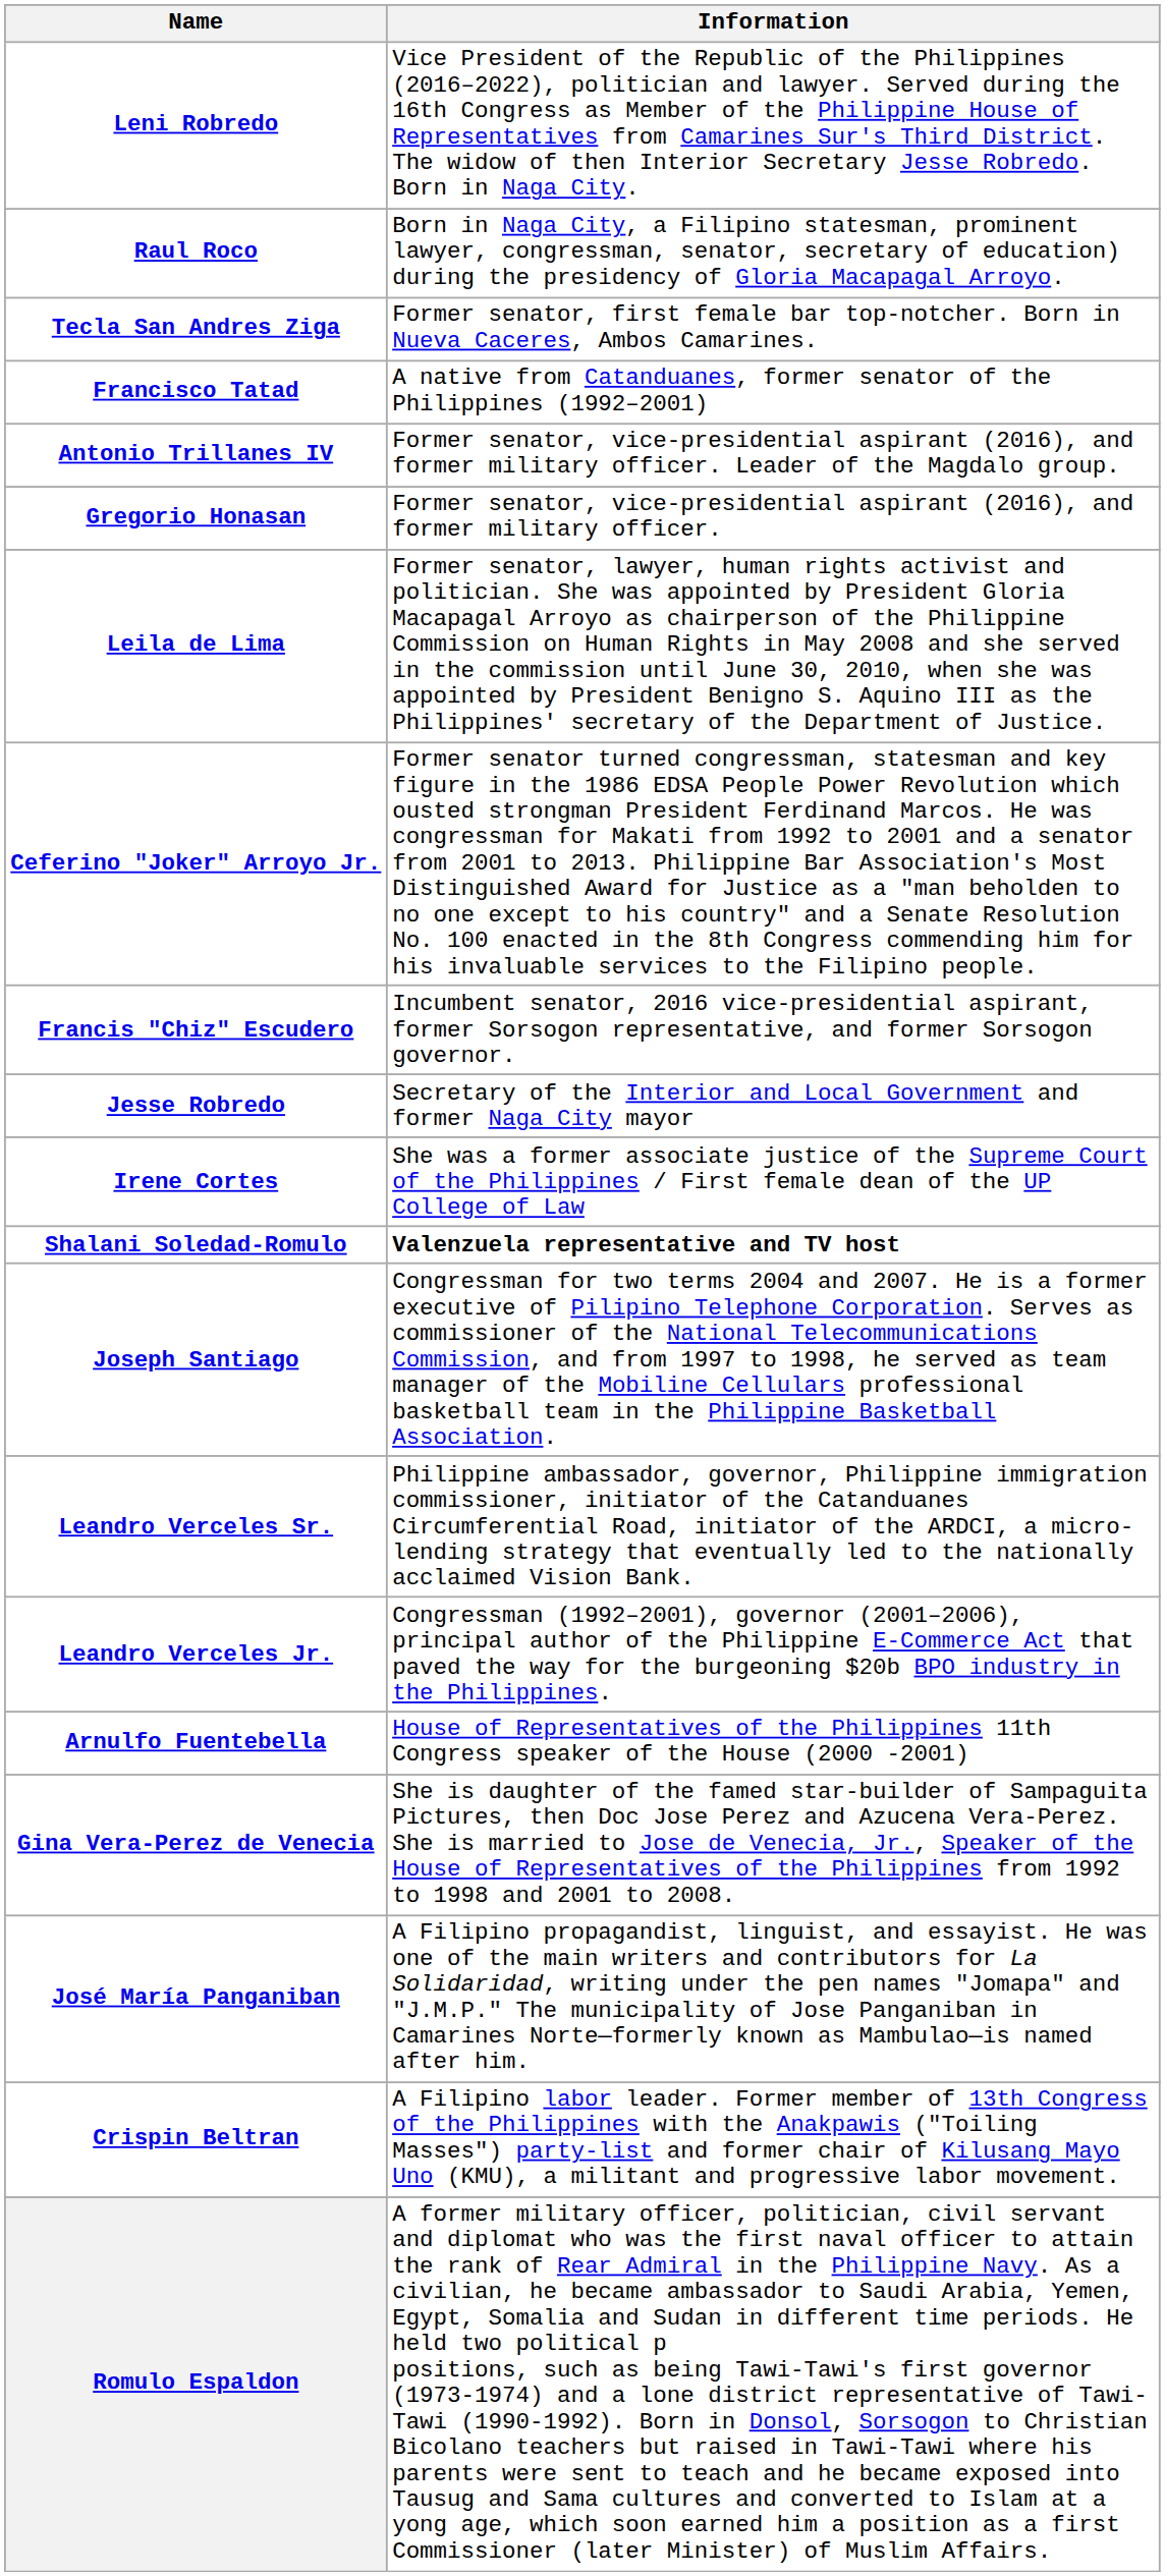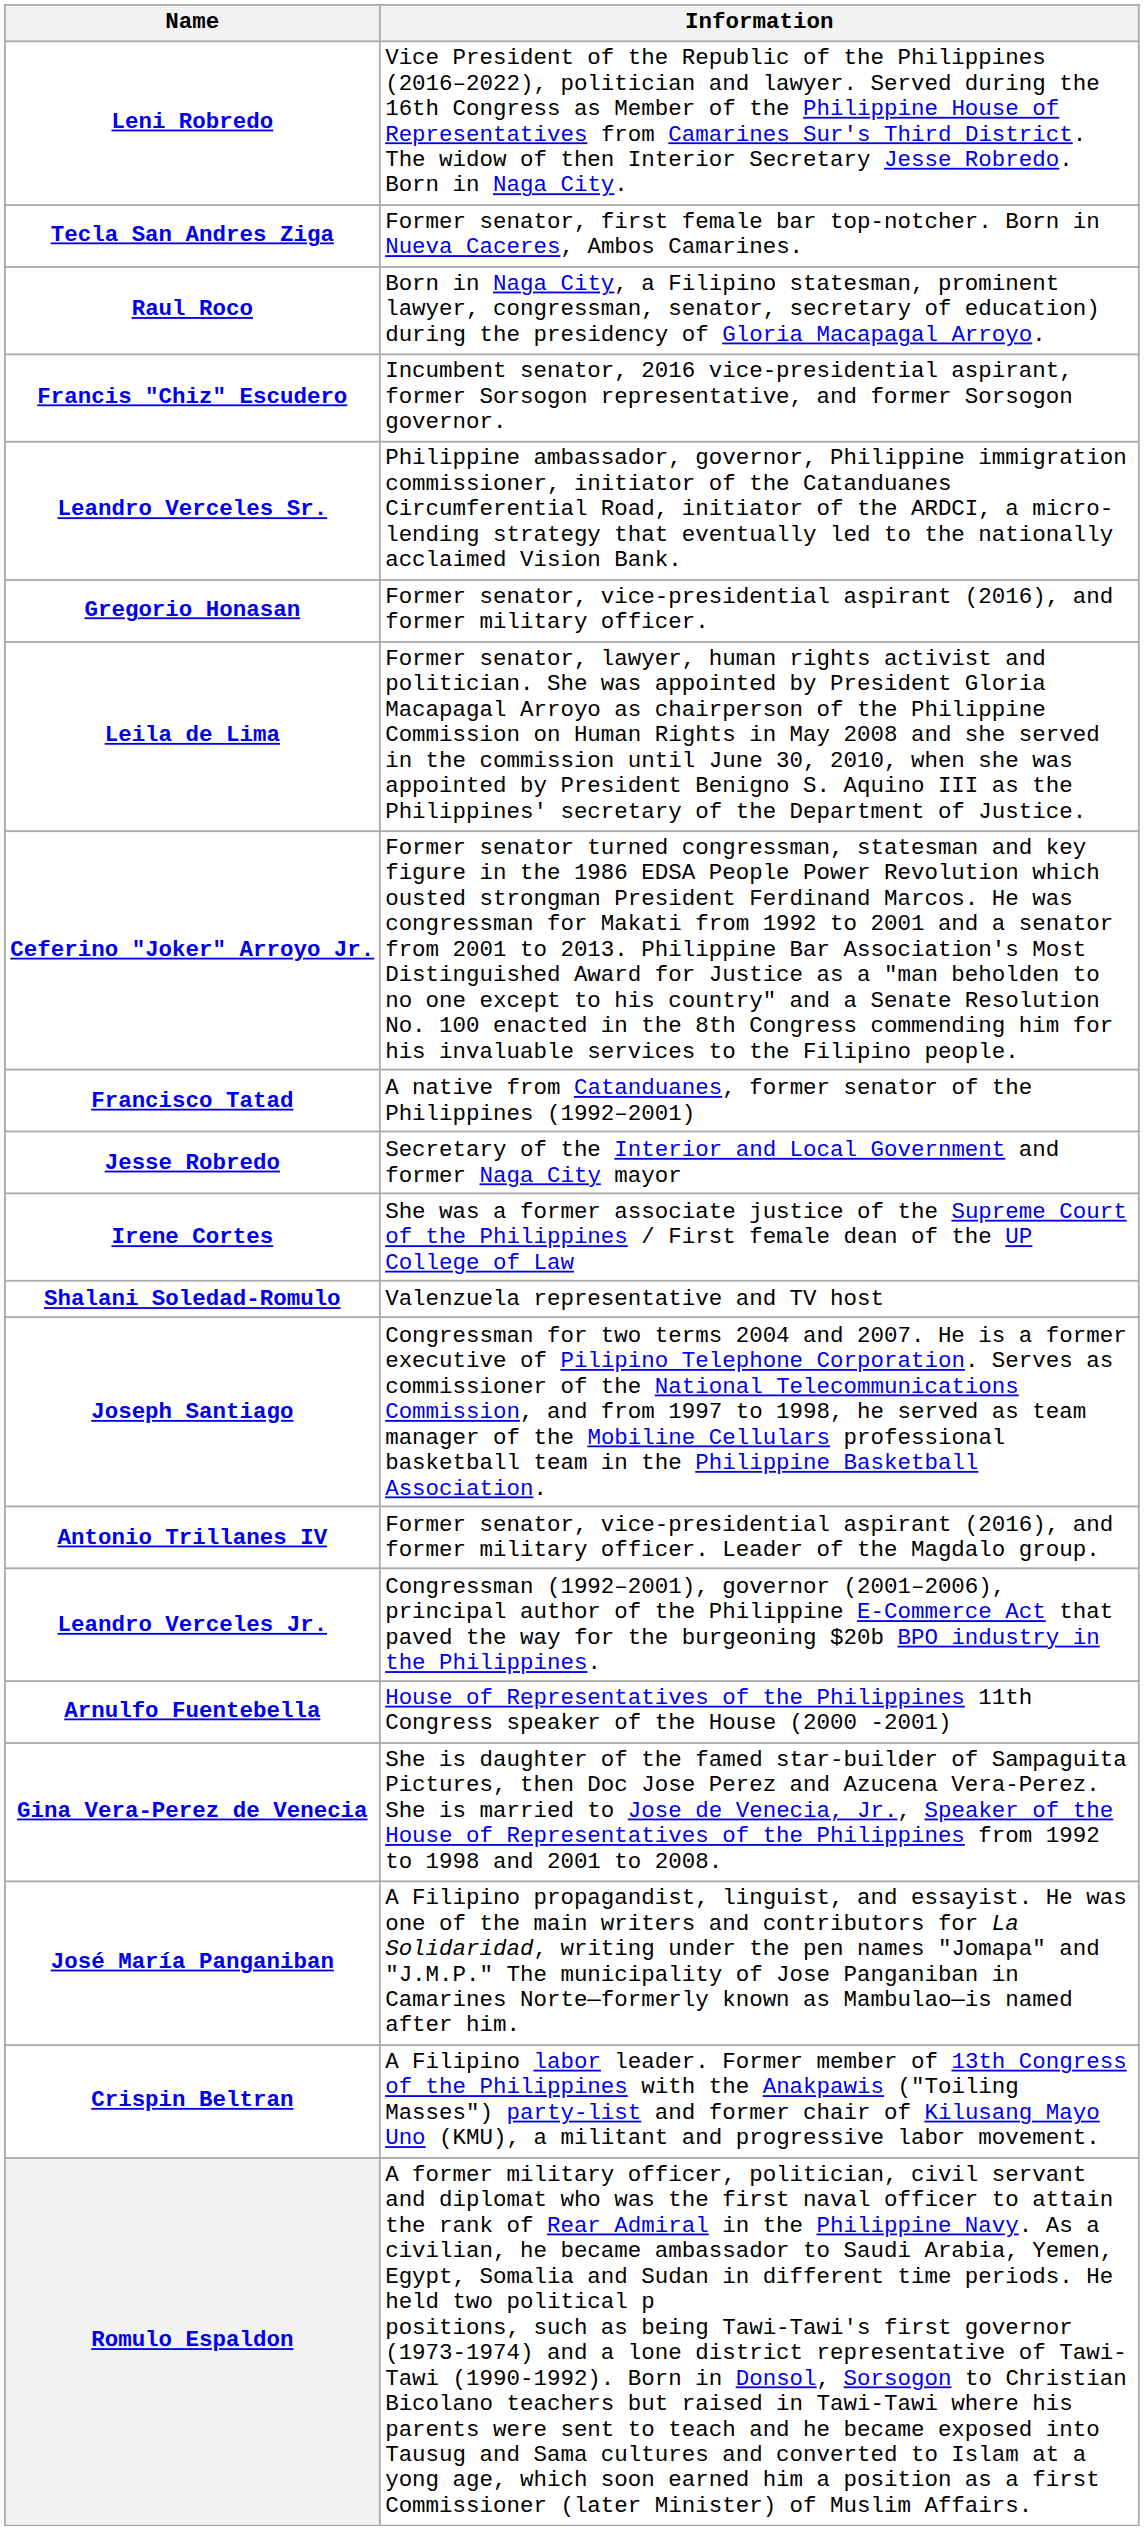rows swapped: Tecla San Andres Ziga <-> Raul Roco
rows swapped: Francis "Chiz" Escudero <-> Francisco Tatad
rows swapped: Antonio Trillanes IV <-> Leandro Verceles Sr.
Shalani Soledad-Romulo | Information: bold -> normal
